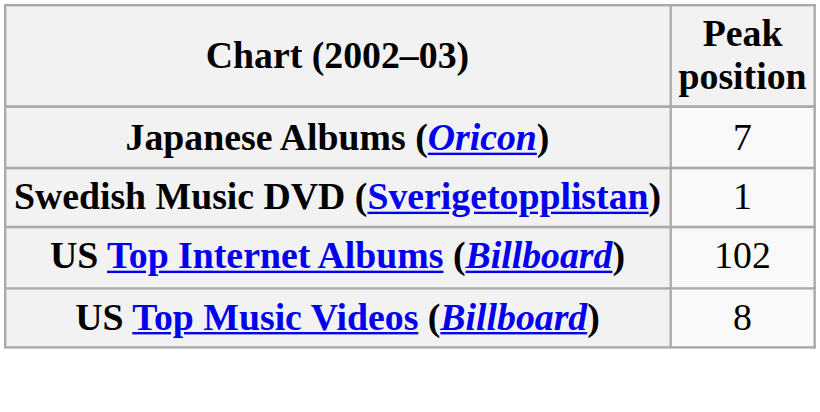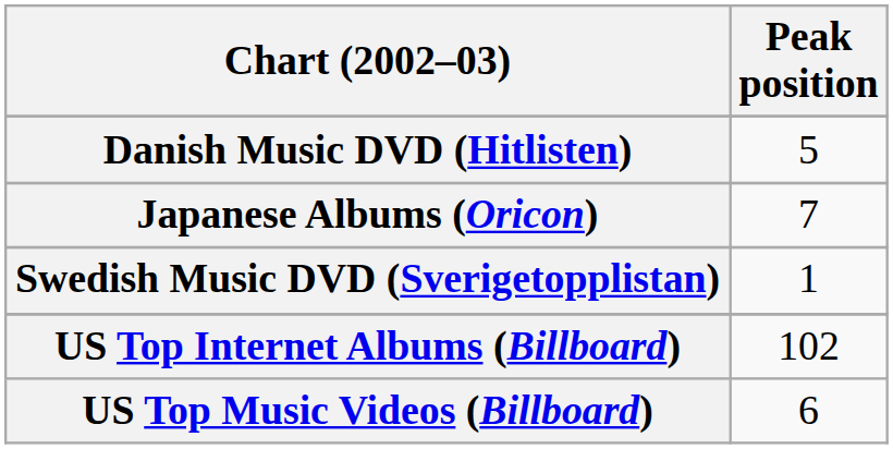+ row: Danish Music DVD (Hitlisten) | 5
US Top Music Videos (Billboard) | Peak position: 8 -> 6
